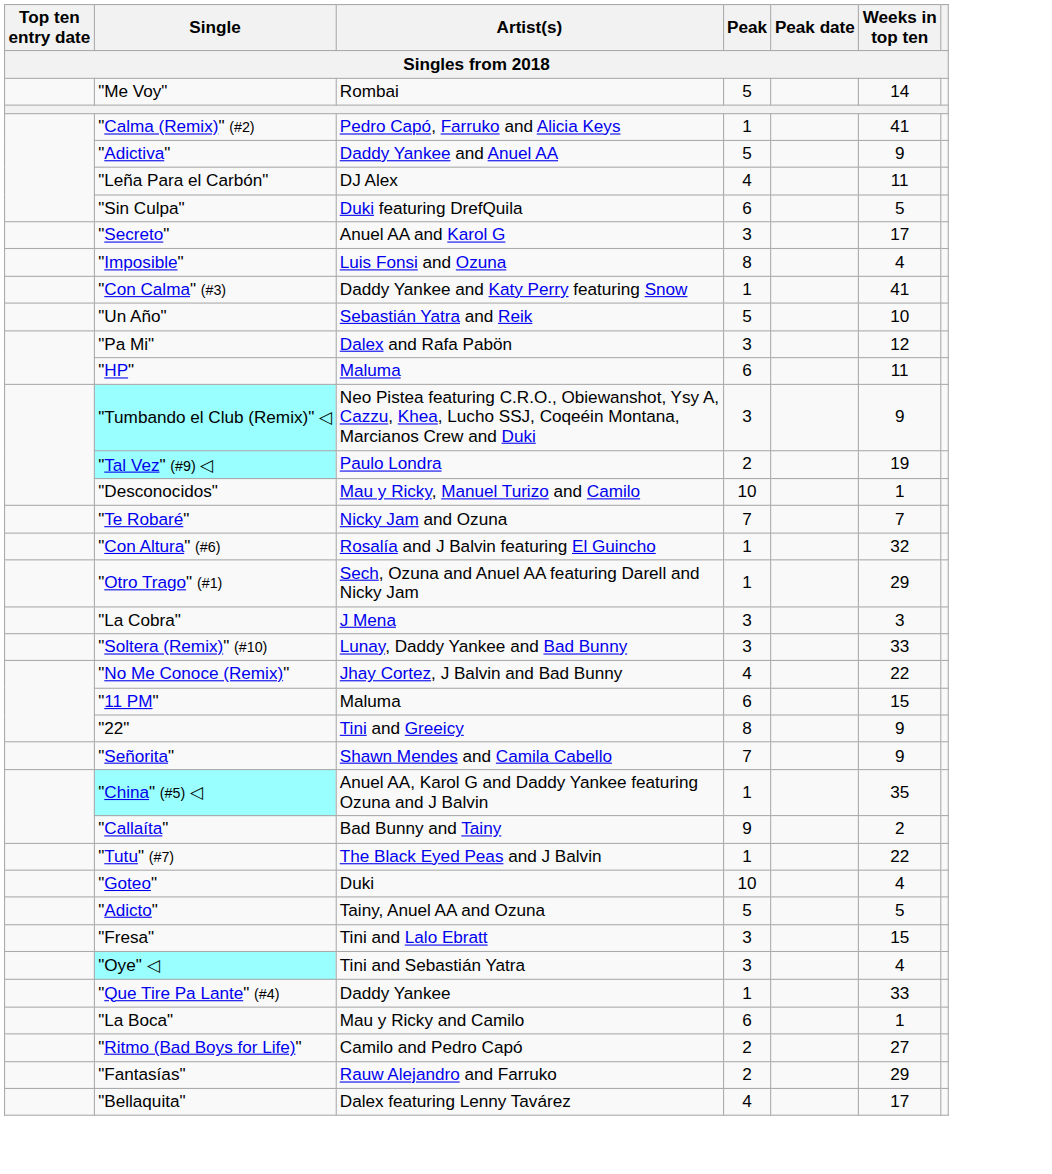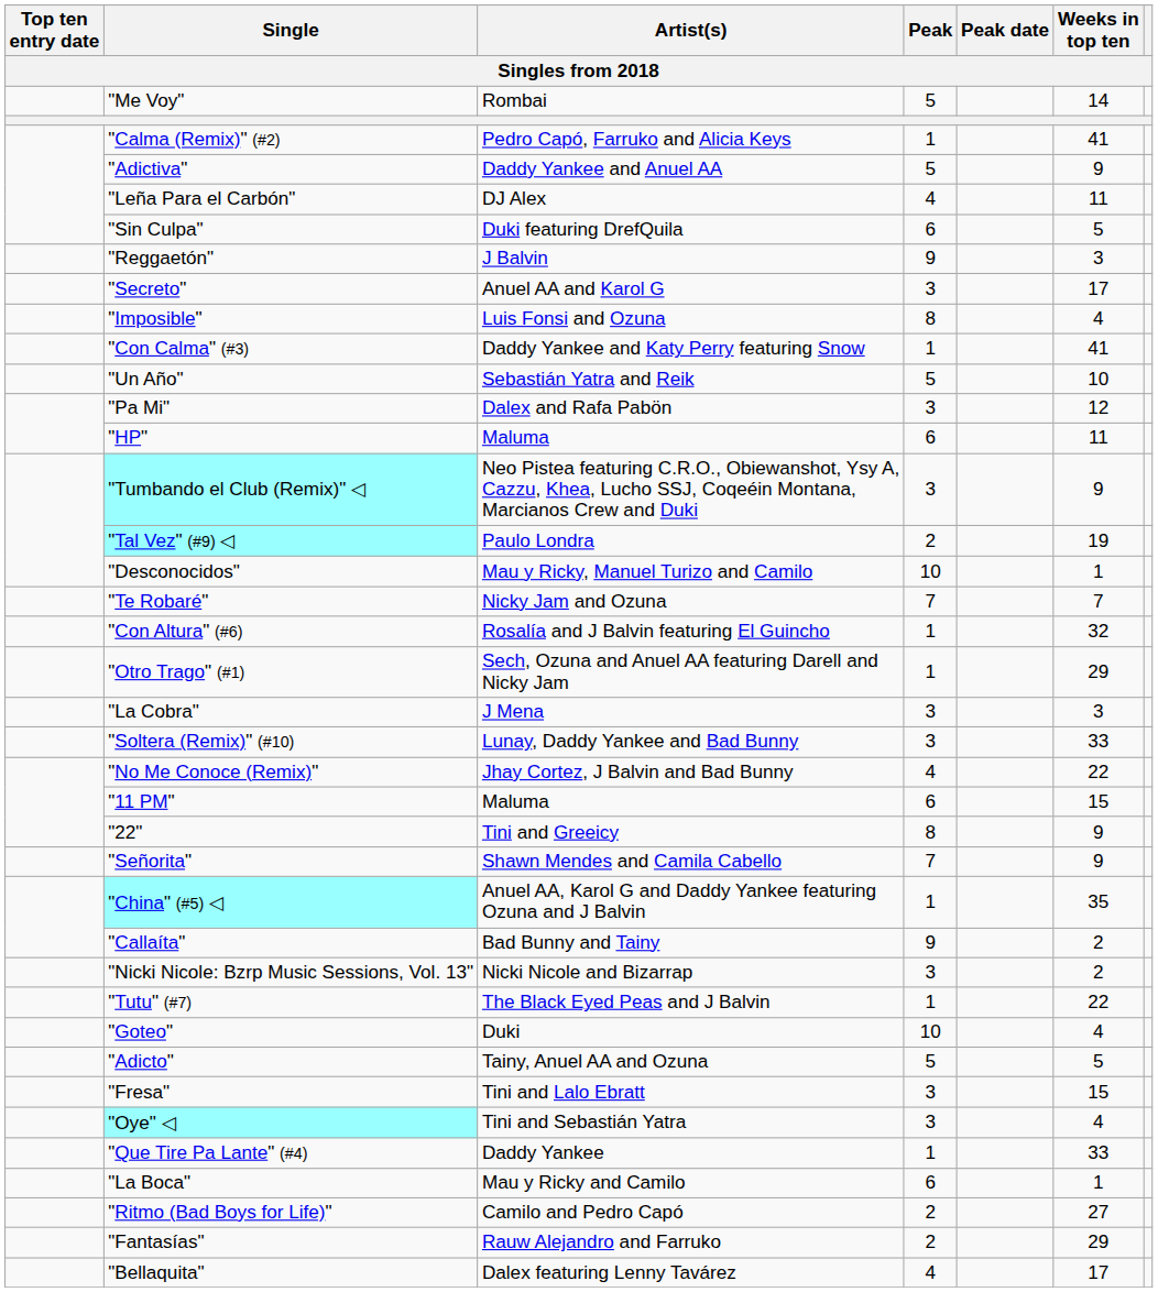+ row: "Reggaetón" | J Balvin | 9 | 3
+ row: "Nicki Nicole: Bzrp Music Sessions, Vol. 13" | Nicki Nicole and Bizarrap | 3 | 2
